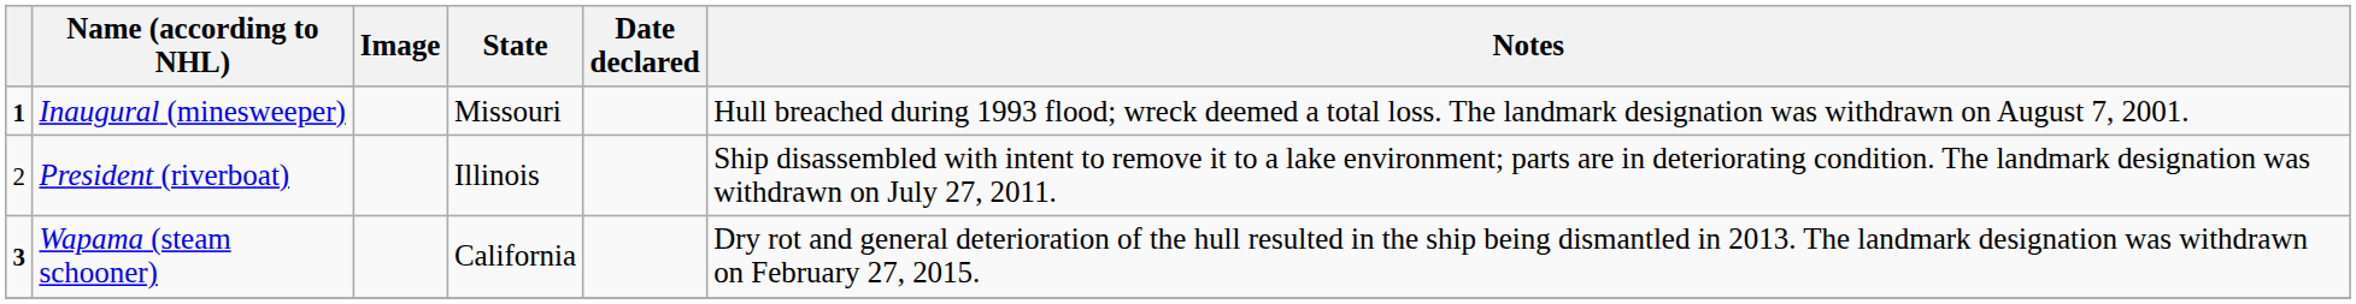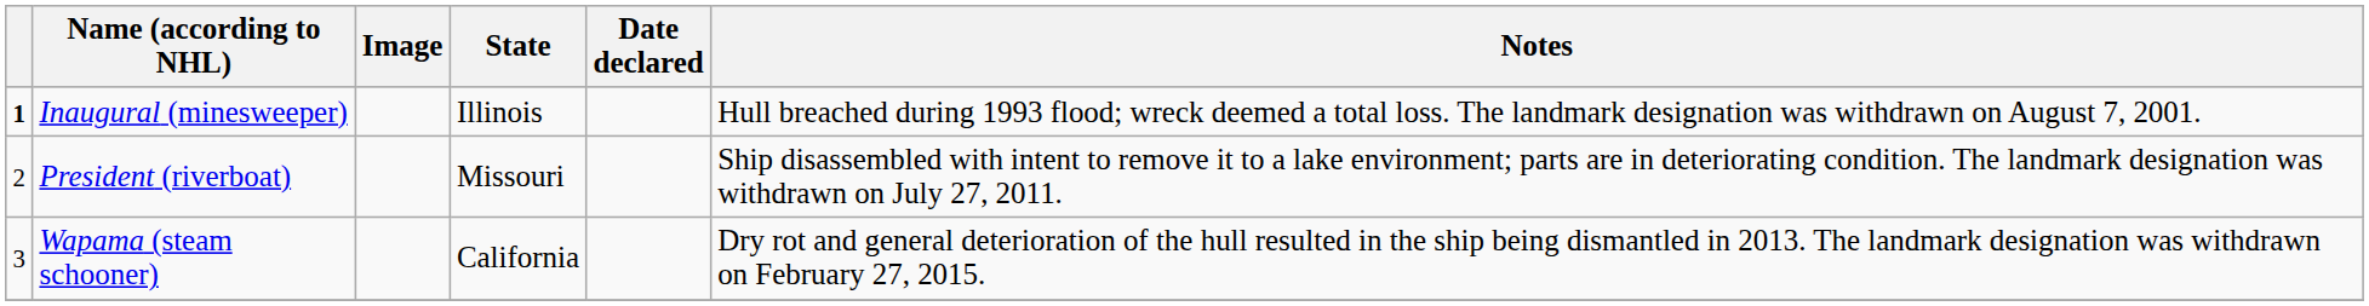Inaugural (minesweeper) | State: Missouri -> Illinois
President (riverboat) | State: Illinois -> Missouri
Wapama (steam schooner) | column 1: bold -> normal
